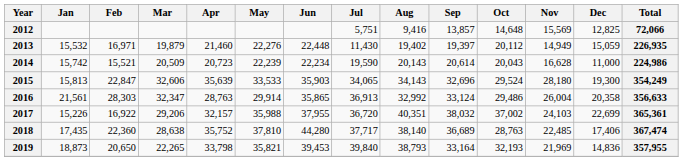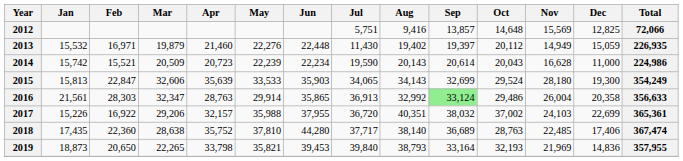2015 | Sep: 32,696 -> 32,699
2016 | Sep: no background -> lightgreen background
